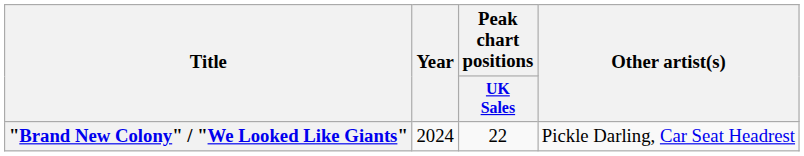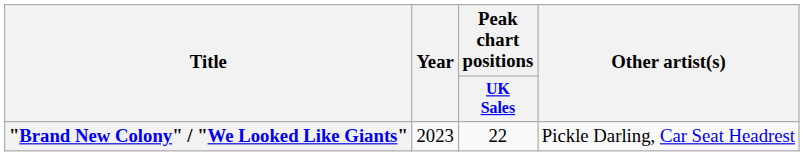"Brand New Colony" / "We Looked Like Giants" | Year: 2024 -> 2023
